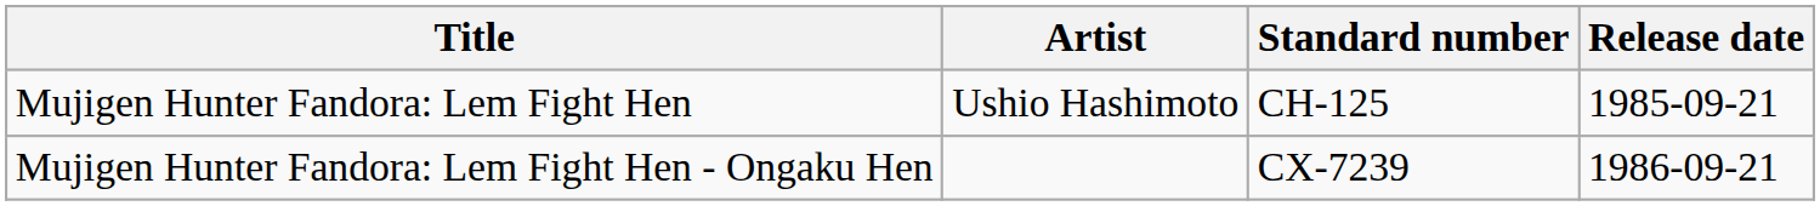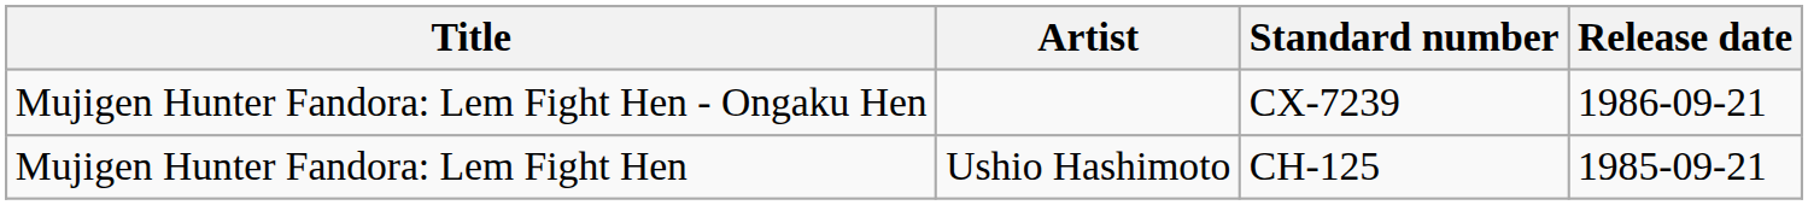rows swapped: Mujigen Hunter Fandora: Lem Fight Hen <-> Mujigen Hunter Fandora: Lem Fight Hen - Ongaku Hen
